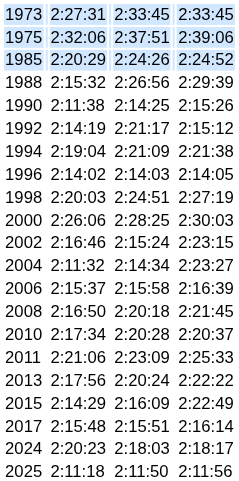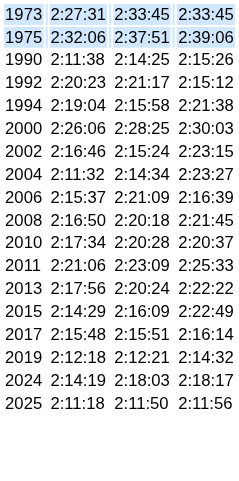- row: 1985 | 2:20:29 | 2:24:26 | 2:24:52
- row: 1988 | 2:15:32 | 2:26:56 | 2:29:39
1992 | column 3: 2:14:19 -> 2:20:23
1994 | column 5: 2:21:09 -> 2:15:58
- row: 1996 | 2:14:02 | 2:14:03 | 2:14:05
- row: 1998 | 2:20:03 | 2:24:51 | 2:27:19
2006 | column 5: 2:15:58 -> 2:21:09
+ row: 2019 | 2:12:18 | 2:12:21 | 2:14:32
2024 | column 3: 2:20:23 -> 2:14:19
